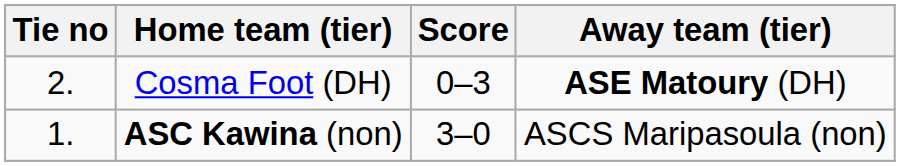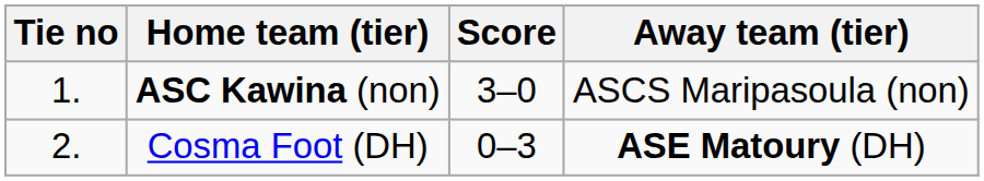rows swapped: ASC Kawina (non) <-> Cosma Foot (DH)
